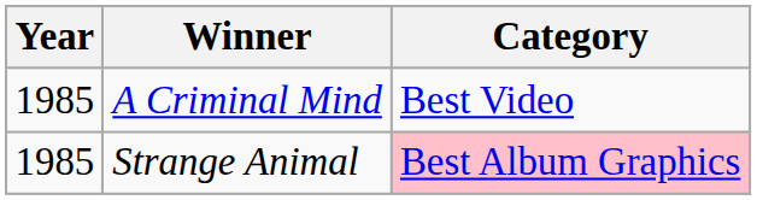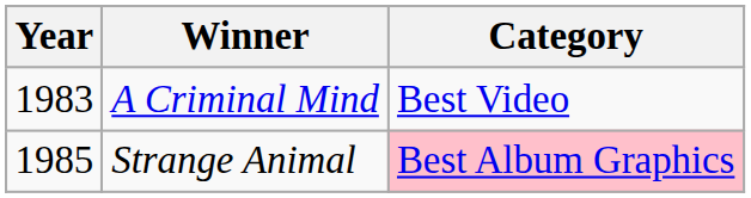A Criminal Mind | Year: 1985 -> 1983
